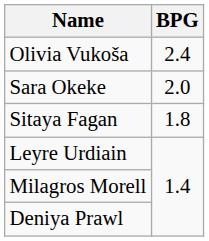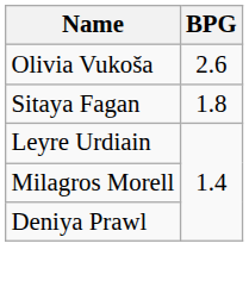Olivia Vukoša | BPG: 2.4 -> 2.6
- row: Sara Okeke | 2.0
